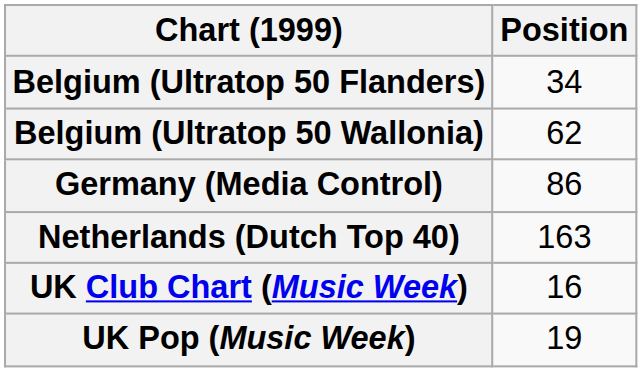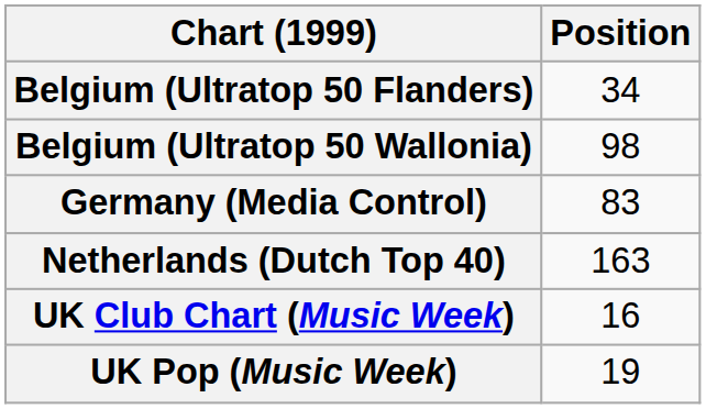Belgium (Ultratop 50 Wallonia) | Position: 62 -> 98
Germany (Media Control) | Position: 86 -> 83
